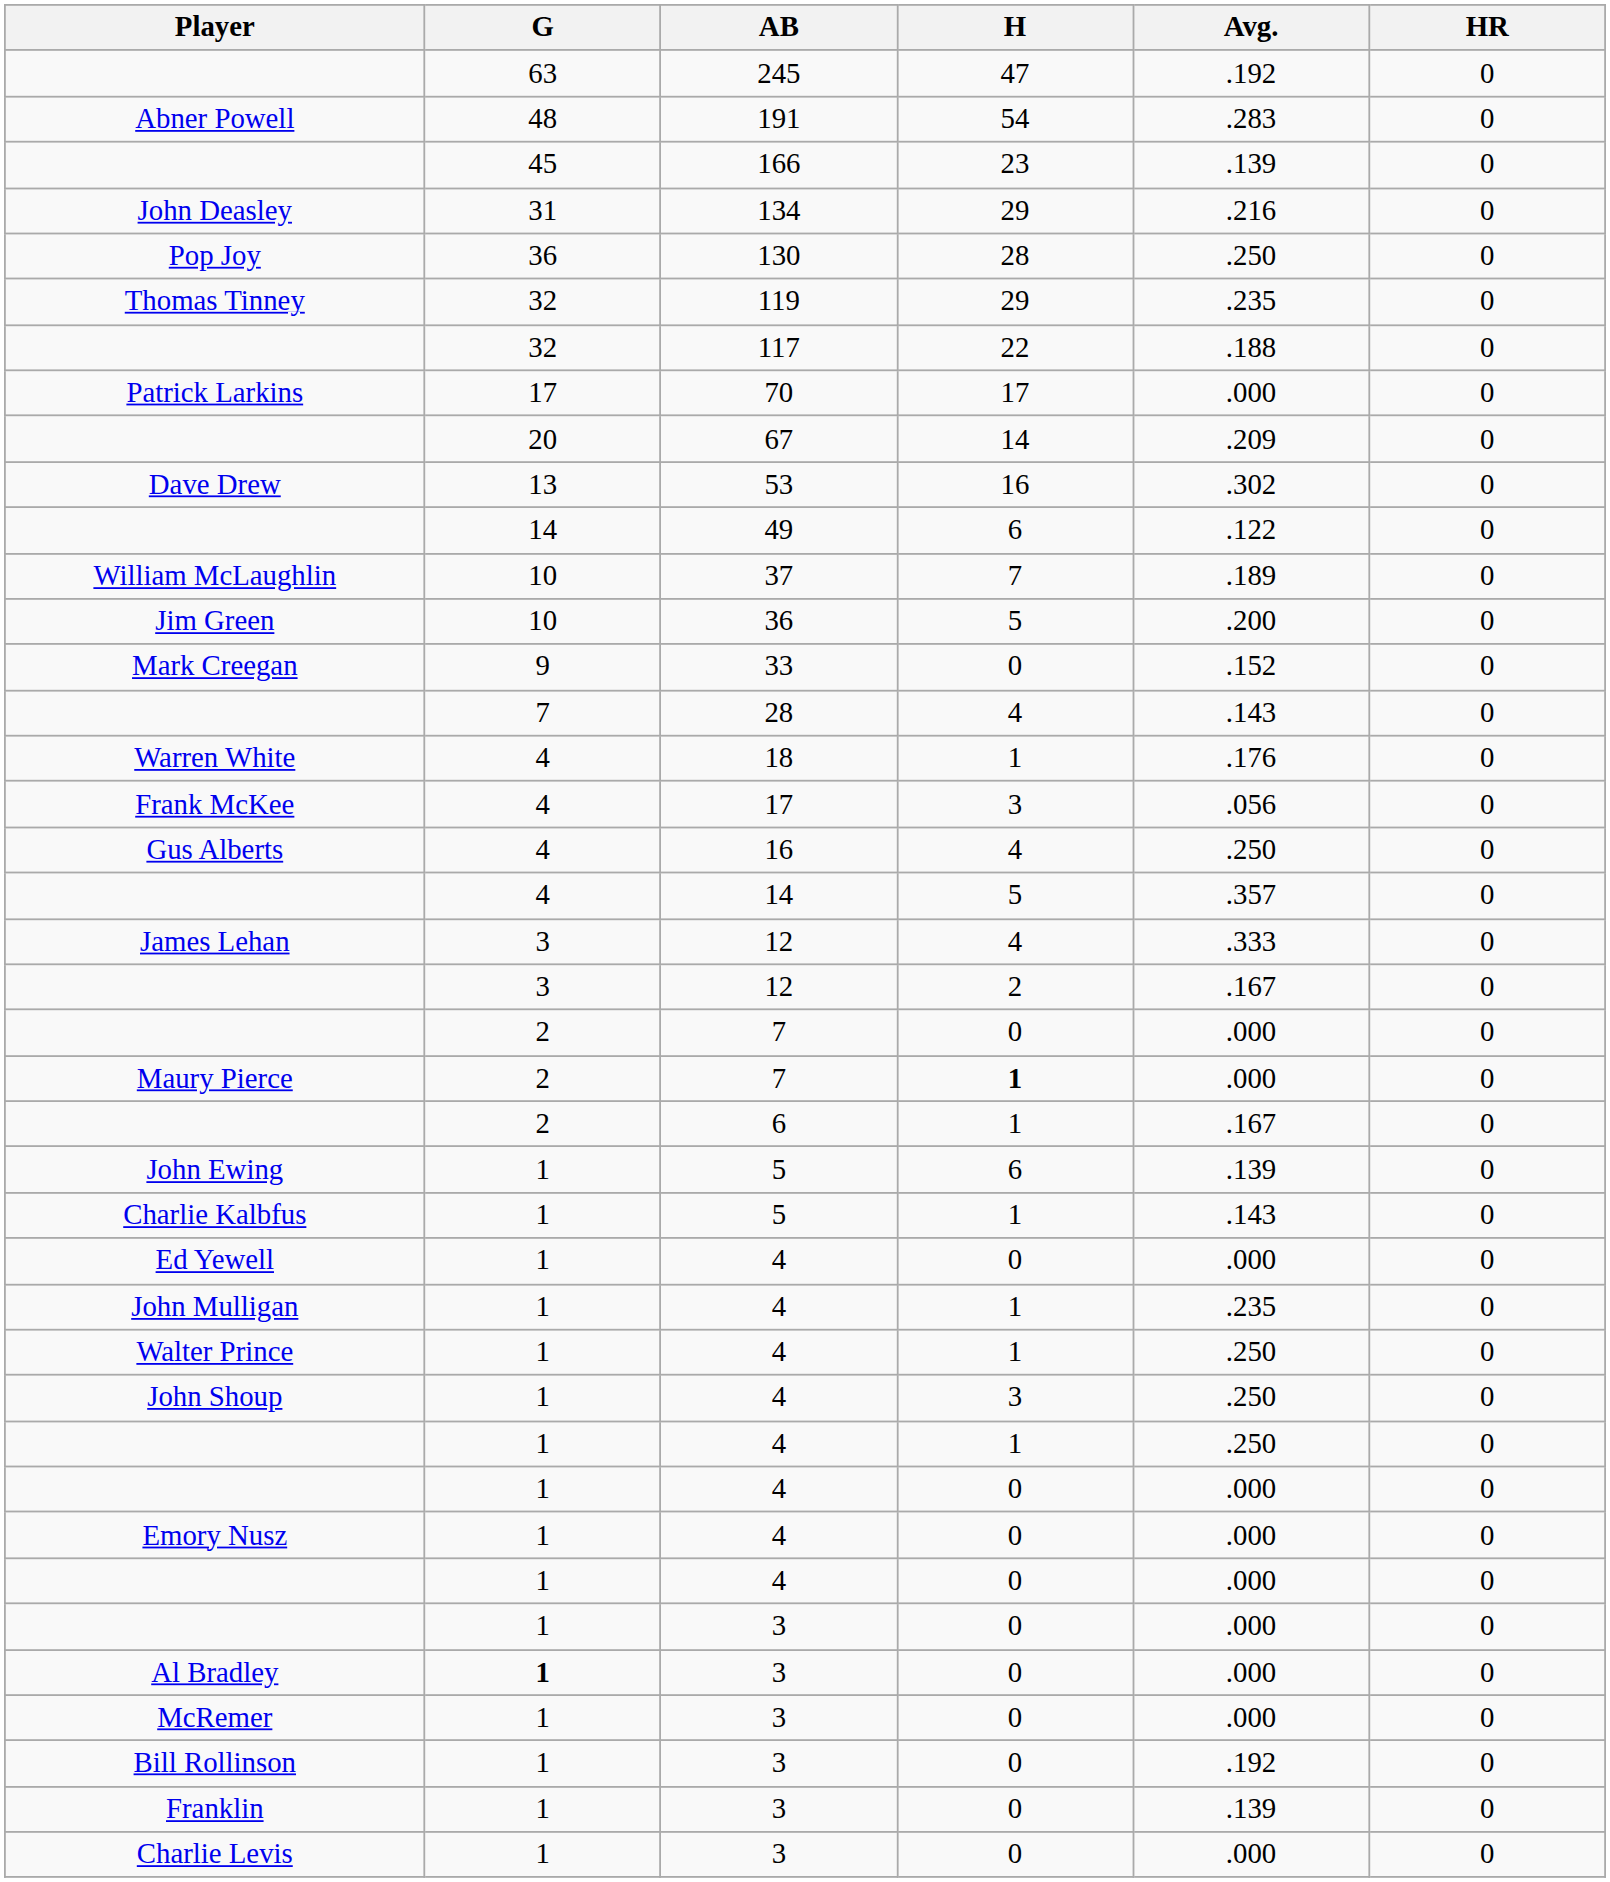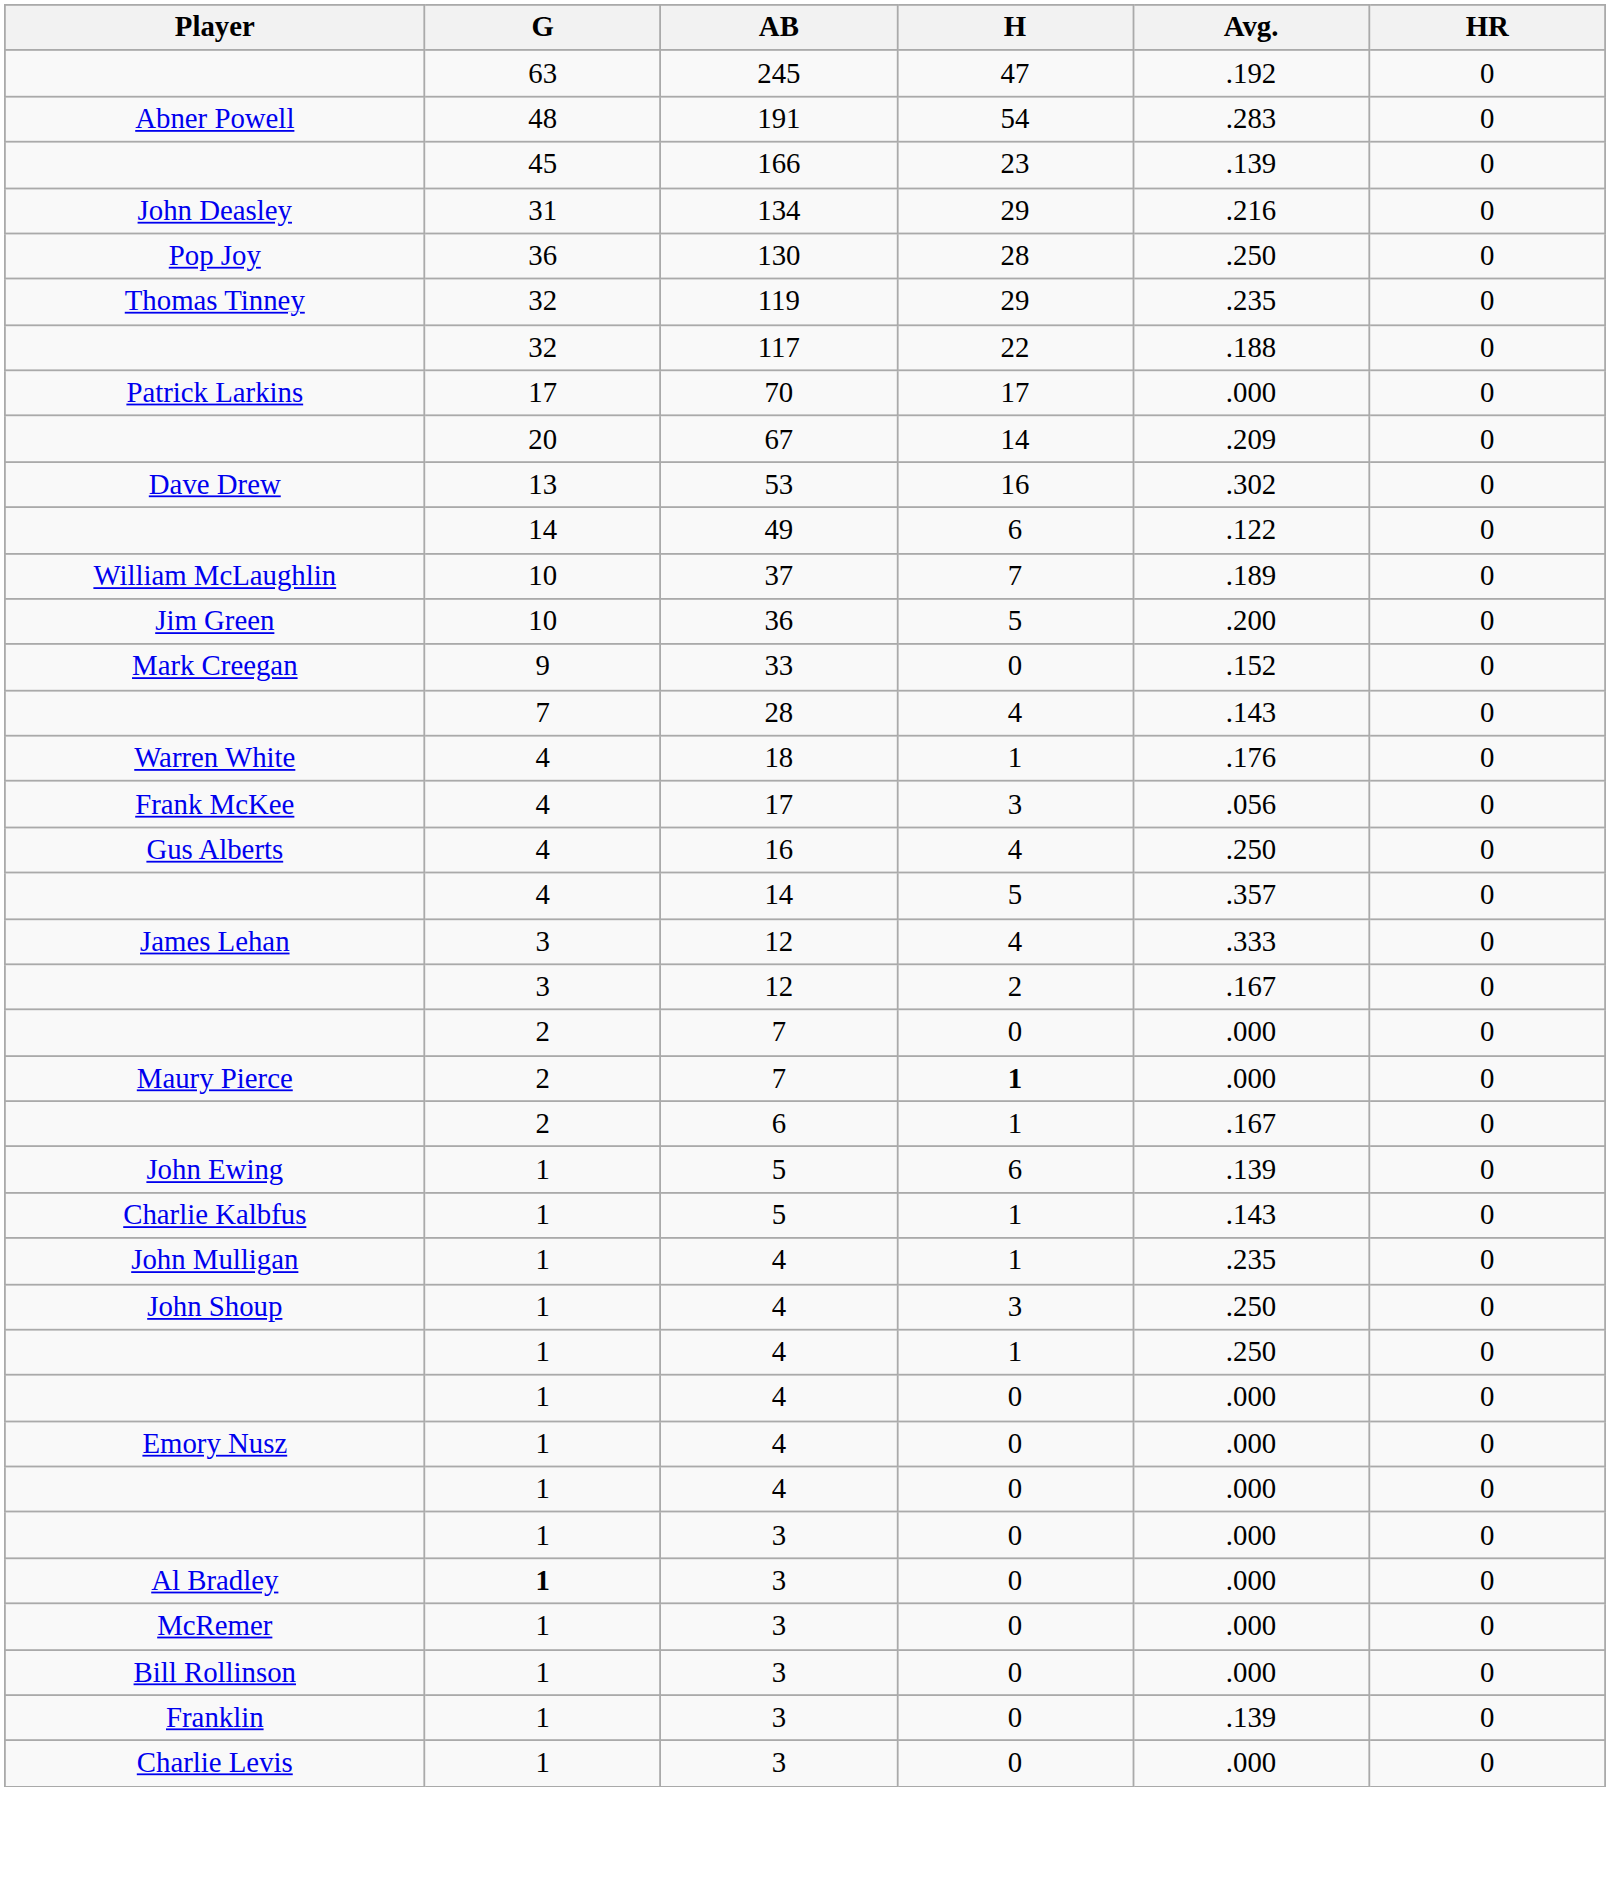- row: Ed Yewell | 1 | 4 | 0 | .000 | 0
- row: Walter Prince | 1 | 4 | 1 | .250 | 0
Bill Rollinson | Avg.: .192 -> .000
